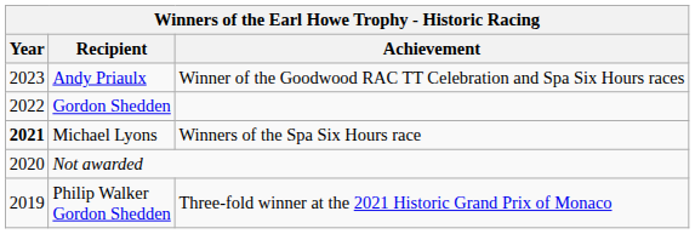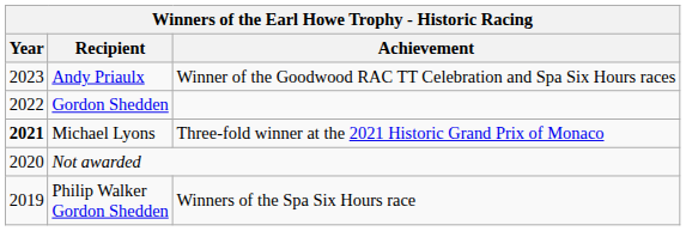Michael Lyons | Achievement: Winners of the Spa Six Hours race -> Three-fold winner at the 2021 Historic Grand Prix of Monaco
Philip Walker Gordon Shedden | Achievement: Three-fold winner at the 2021 Historic Grand Prix of Monaco -> Winners of the Spa Six Hours race
